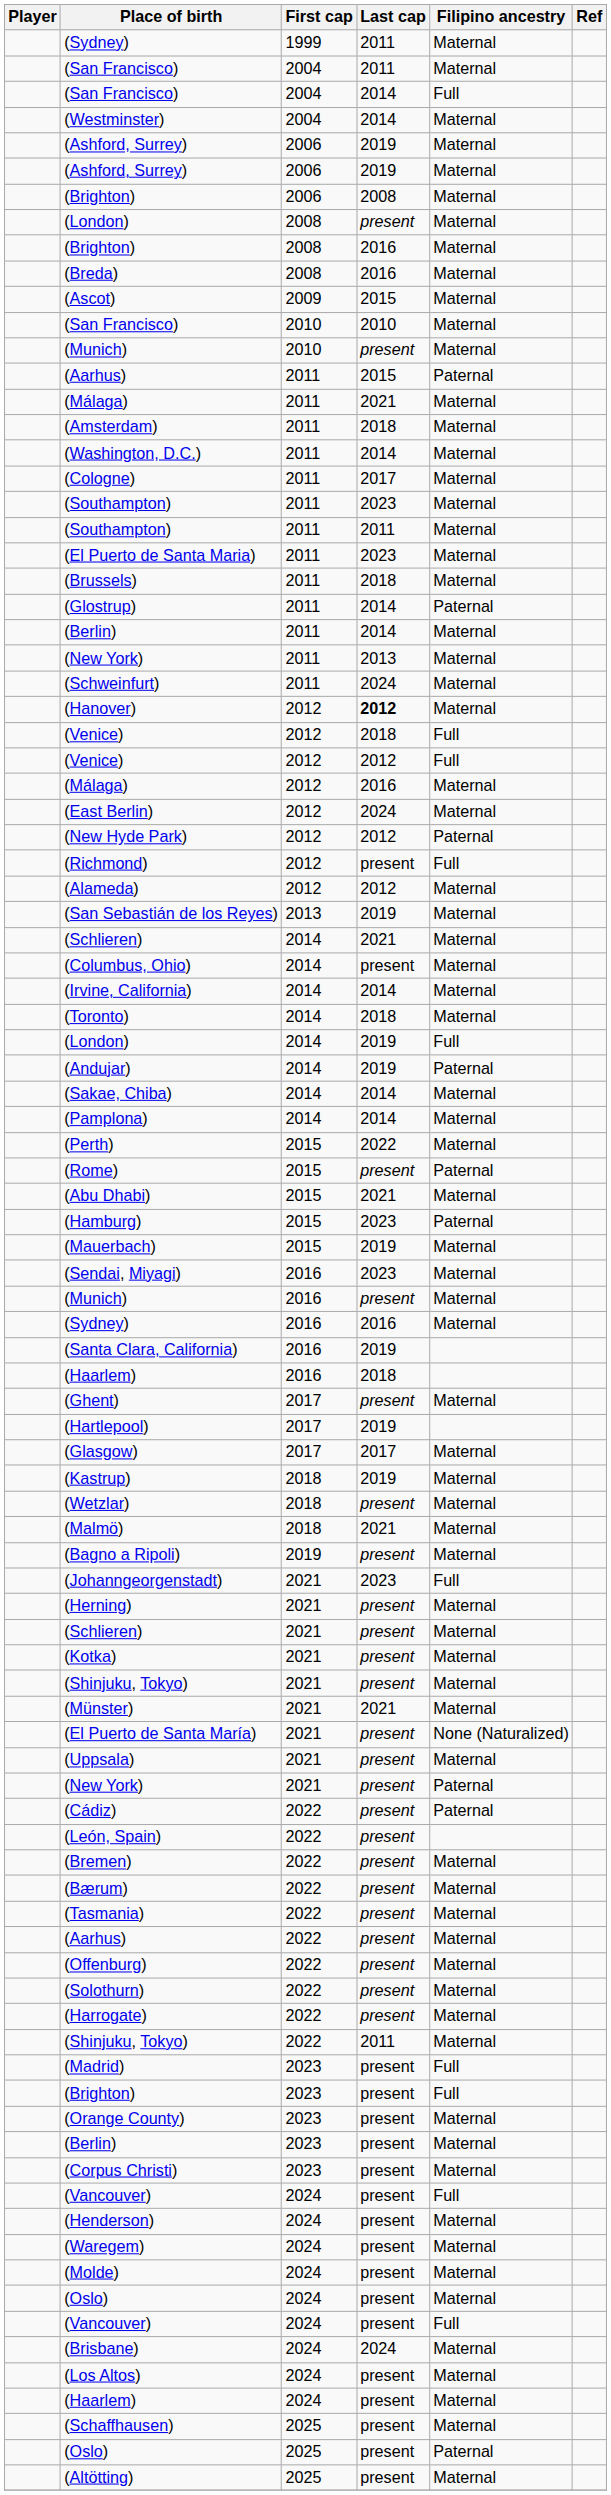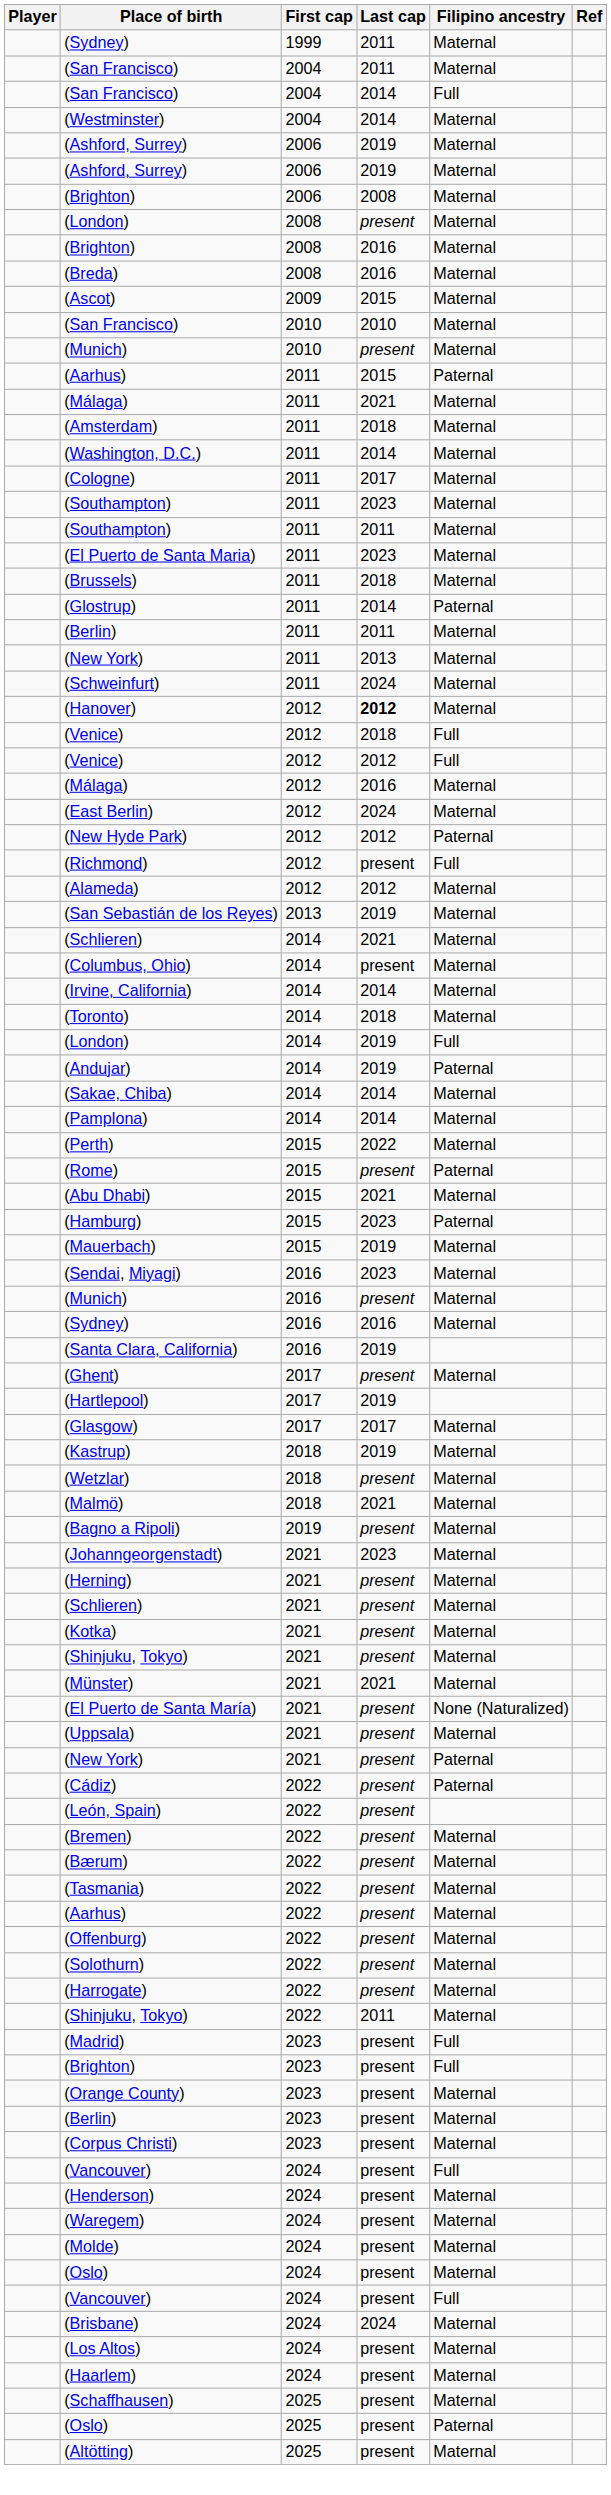(Berlin) / 2011 | Last cap: 2014 -> 2011
- row: (Haarlem) | 2016 | 2018
(Johanngeorgenstadt) | Filipino ancestry: Full -> Maternal
